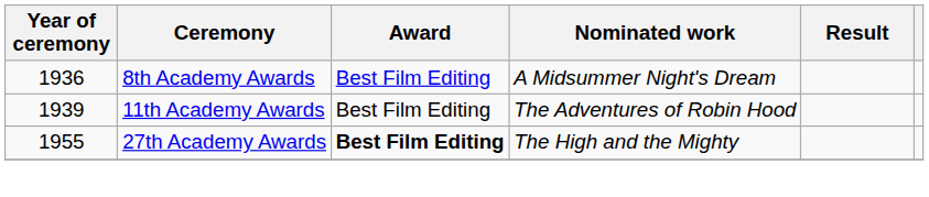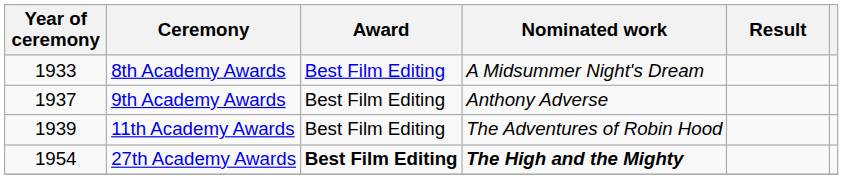8th Academy Awards | Year of ceremony: 1936 -> 1933
+ row: 1937 | 9th Academy Awards | Best Film Editing | Anthony Adverse
27th Academy Awards | Year of ceremony: 1955 -> 1954
27th Academy Awards | Nominated work: normal -> bold
